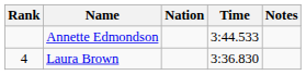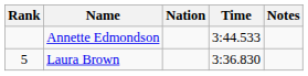Laura Brown | Rank: 4 -> 5
